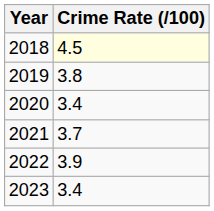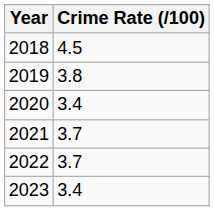2018 | Crime Rate (/100): lightyellow background -> no background
2022 | Crime Rate (/100): 3.9 -> 3.7
